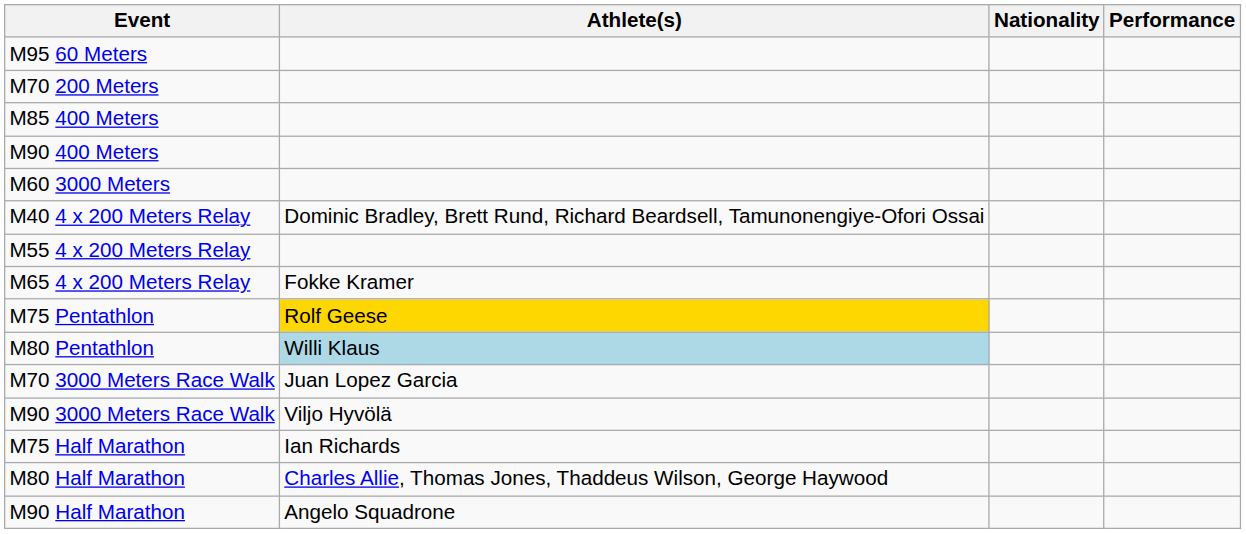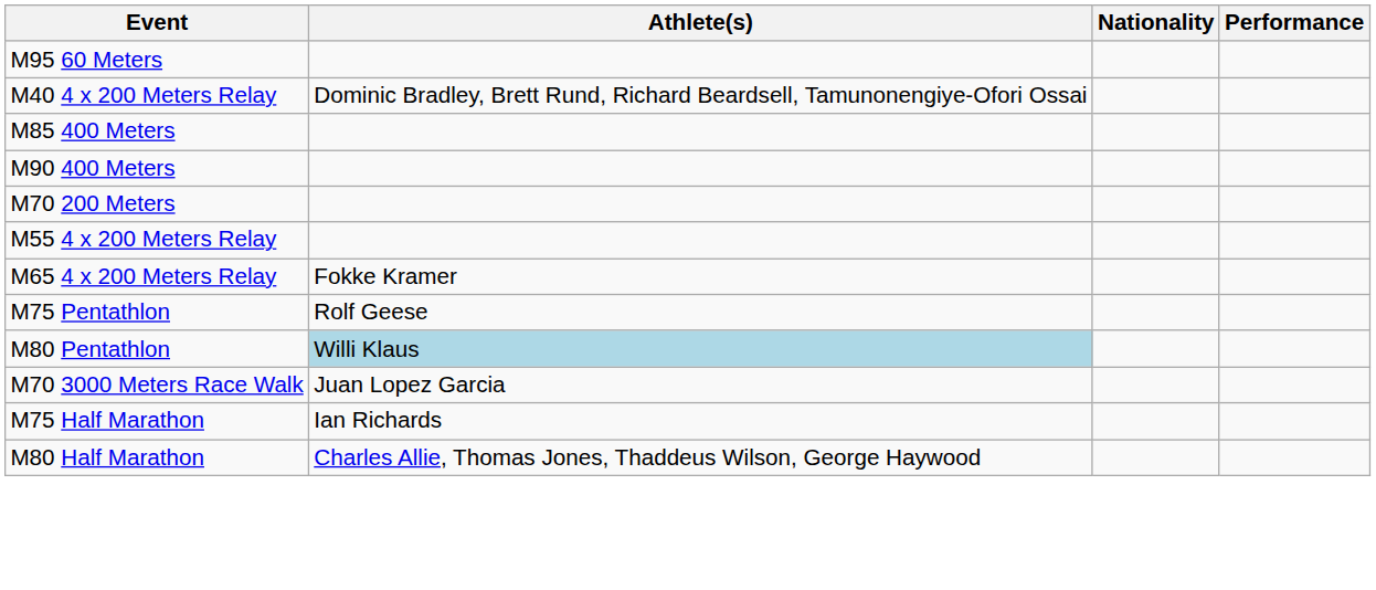rows swapped: M70 200 Meters <-> M40 4 x 200 Meters Relay
- row: M60 3000 Meters
M75 Pentathlon | Athlete(s): gold background -> no background
- row: M90 3000 Meters Race Walk | Viljo Hyvölä
- row: M90 Half Marathon | Angelo Squadrone
